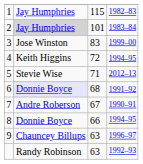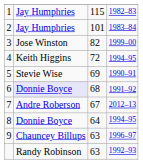2 | column 2: lightgrey background -> no background
3 | column 3: 83 -> 82
5 | column 3: 71 -> 69
5 | column 4: 2012–13 -> 1990–91
7 | column 4: 1990–91 -> 2012–13
8 | column 3: 66 -> 64
